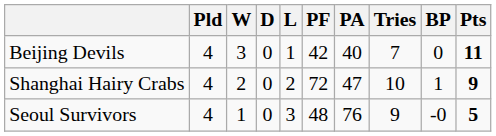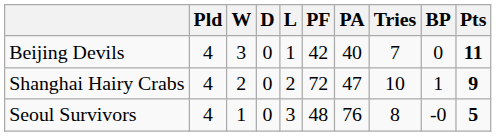Seoul Survivors | Tries: 9 -> 8
